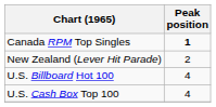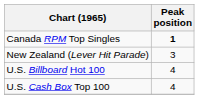New Zealand (Lever Hit Parade) | Peak position: 2 -> 3
